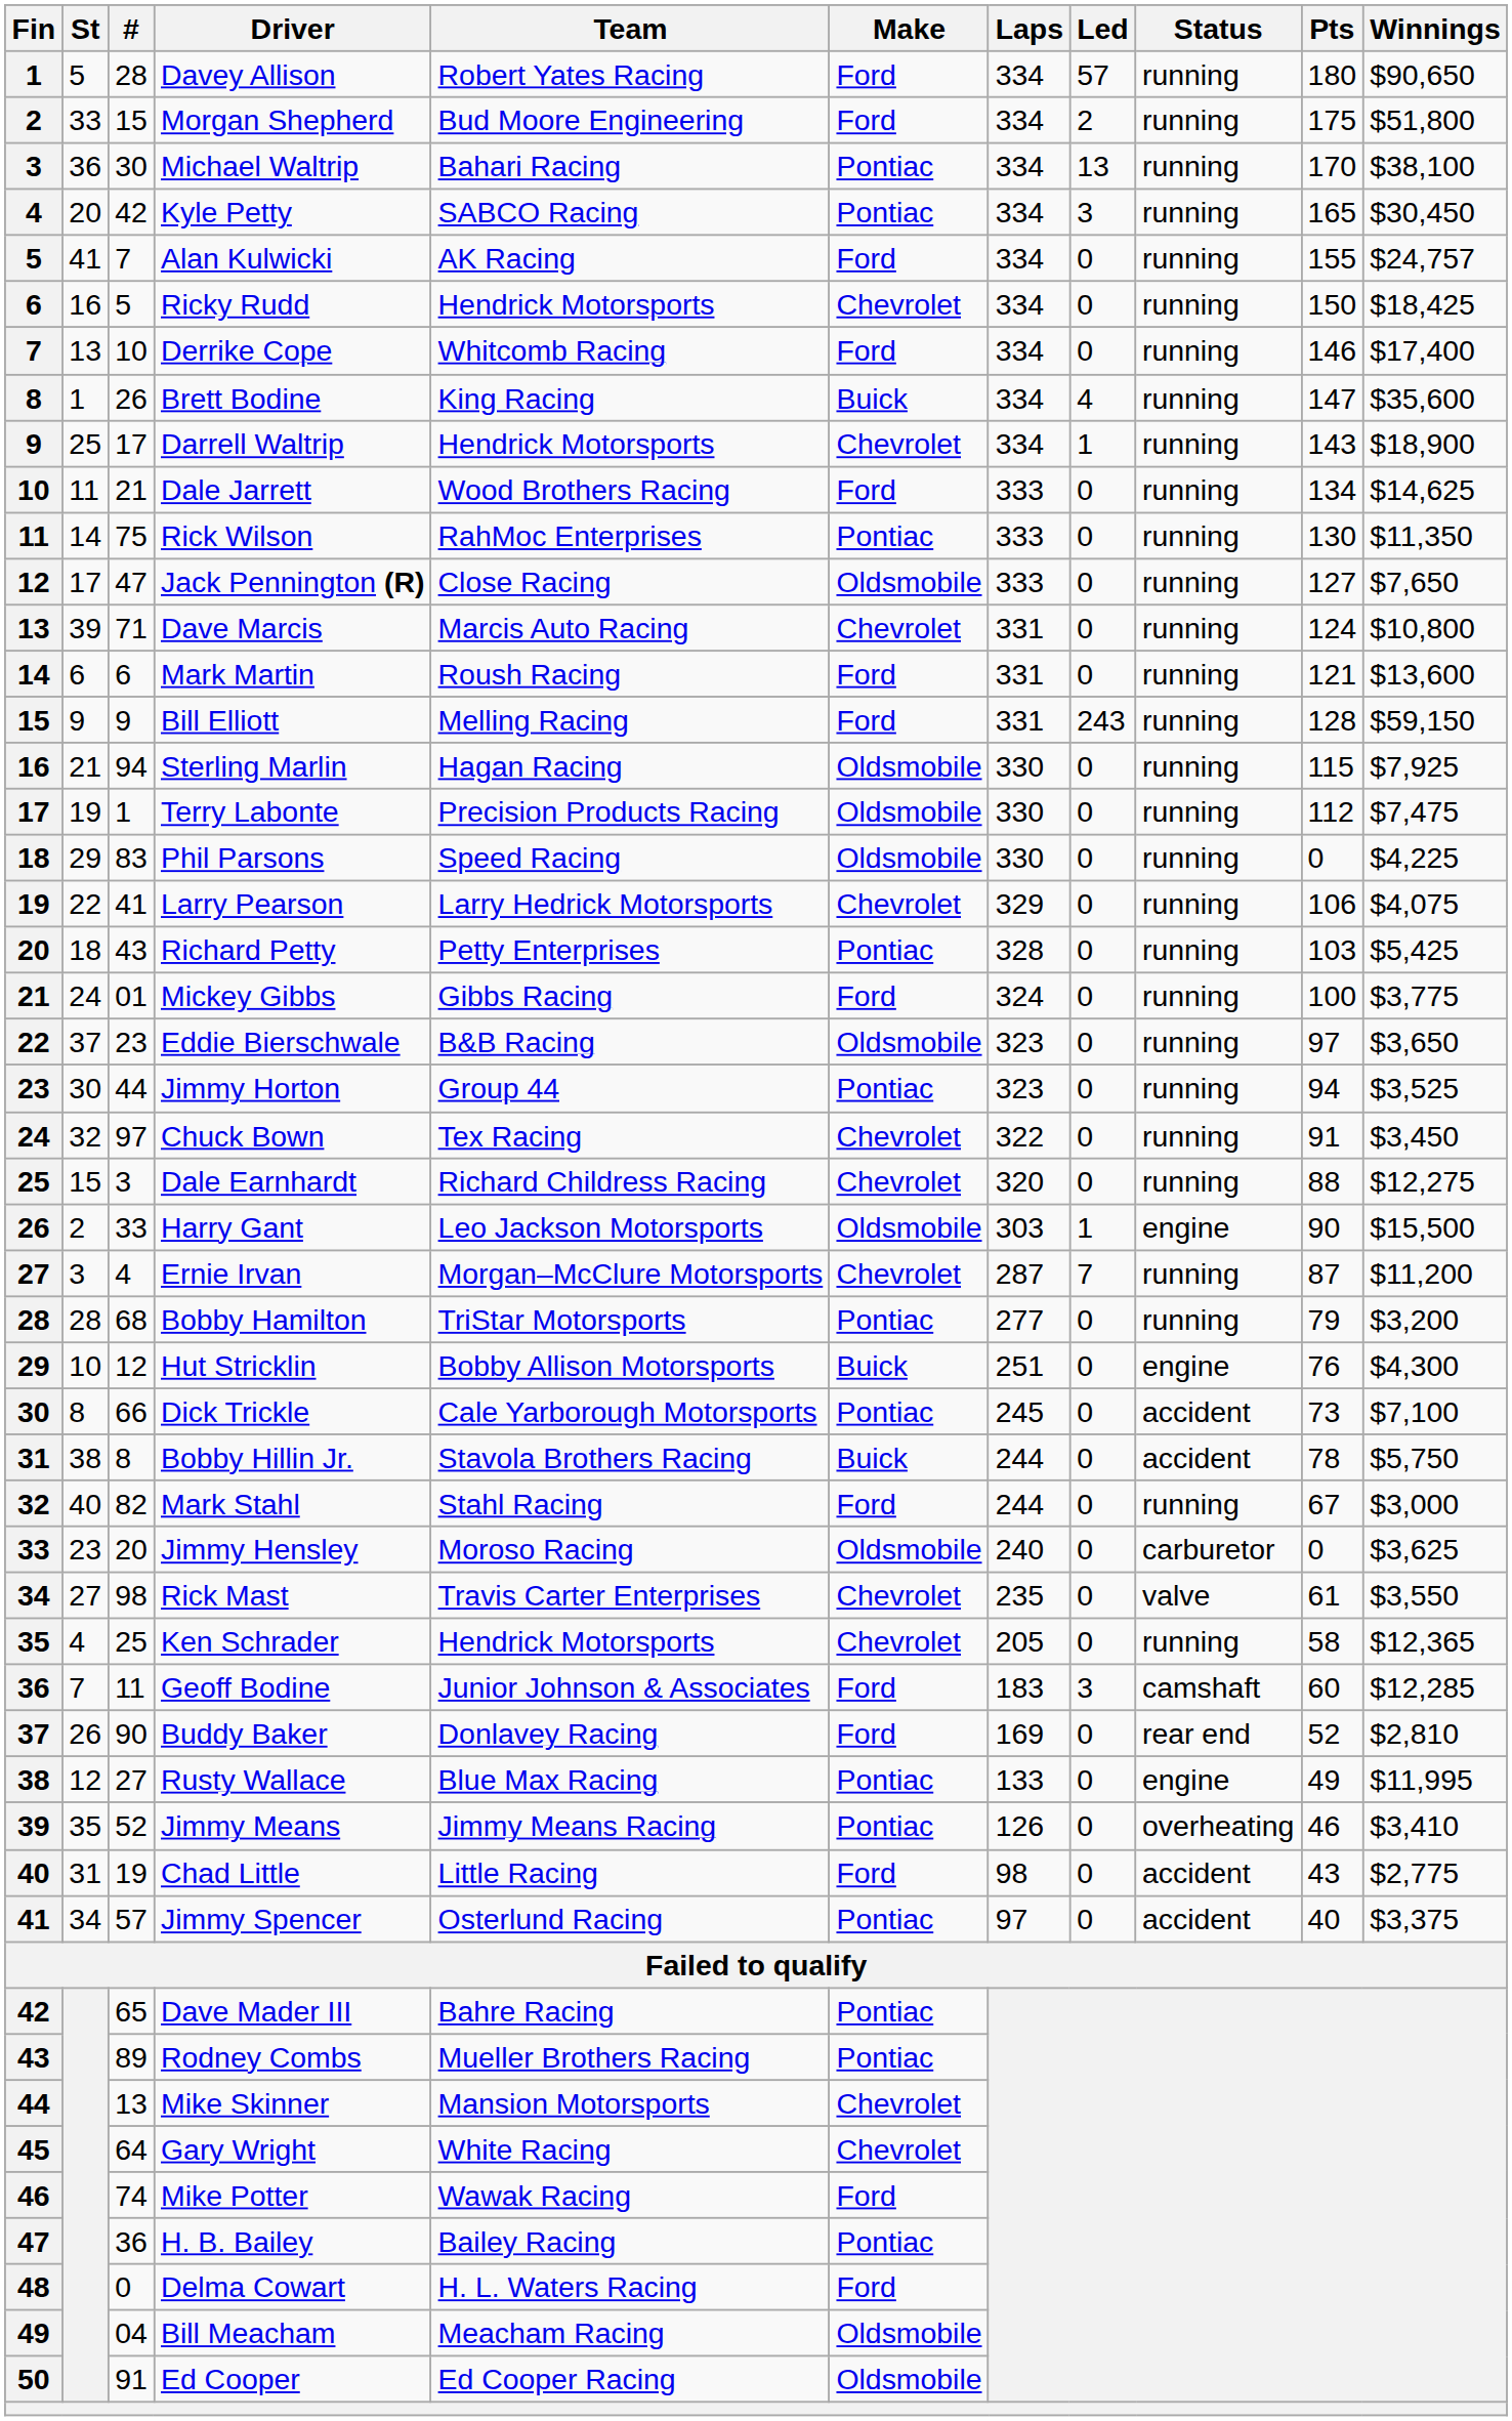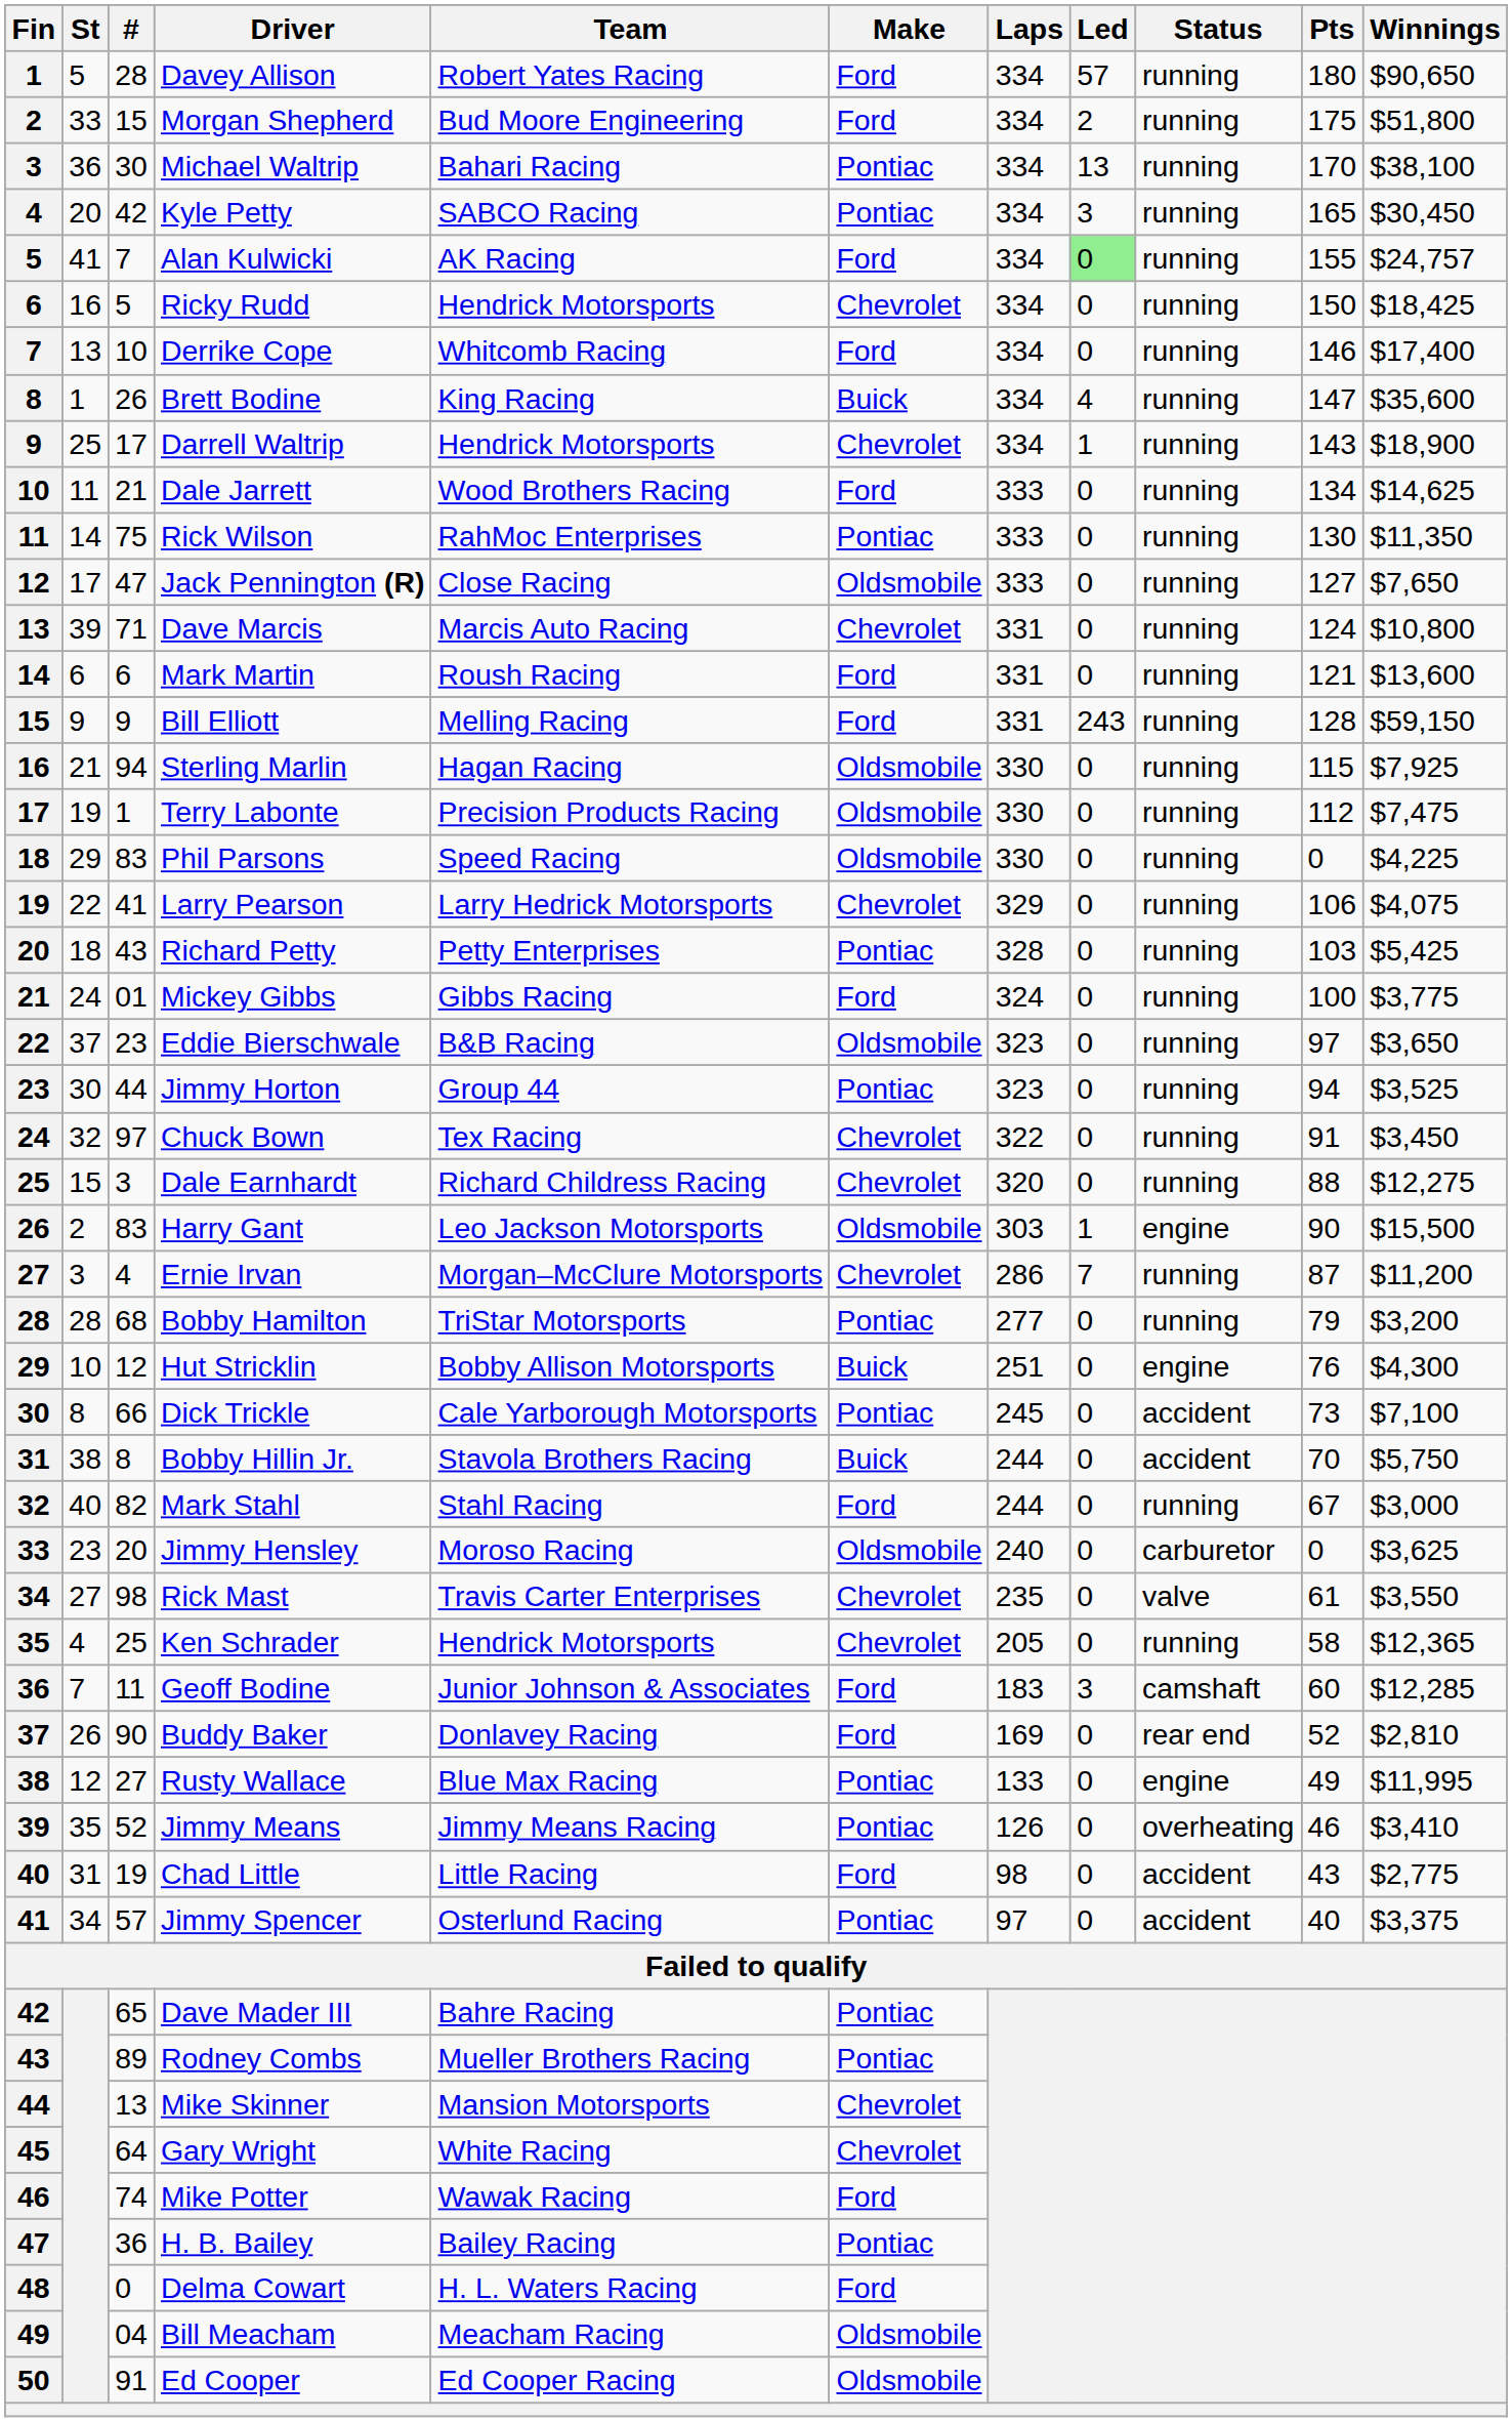Alan Kulwicki | Led: no background -> lightgreen background
Harry Gant | #: 33 -> 83
Ernie Irvan | Laps: 287 -> 286
Bobby Hillin Jr. | Pts: 78 -> 70
